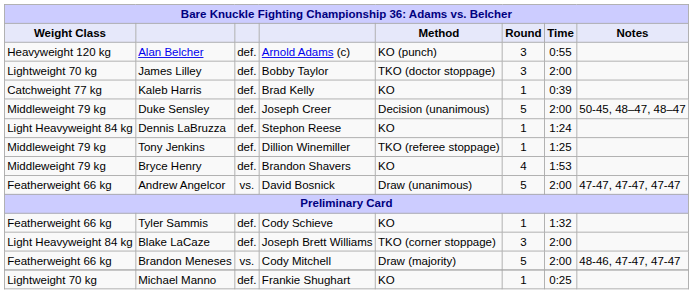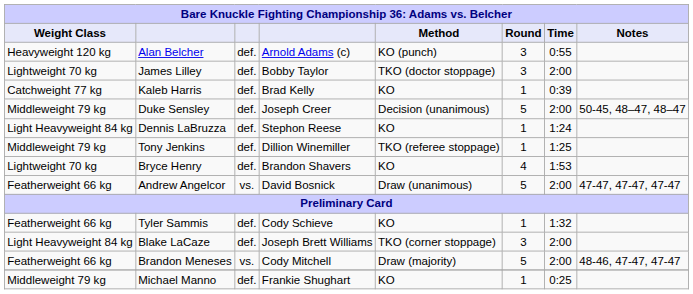Bryce Henry | Weight Class: Middleweight 79 kg -> Lightweight 70 kg
Michael Manno | Weight Class: Lightweight 70 kg -> Middleweight 79 kg
